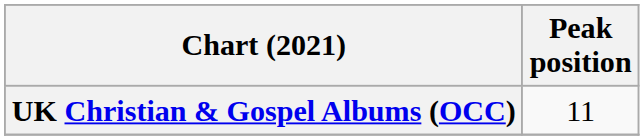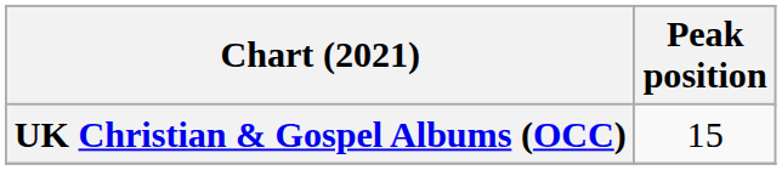UK Christian & Gospel Albums (OCC) | Peak position: 11 -> 15
